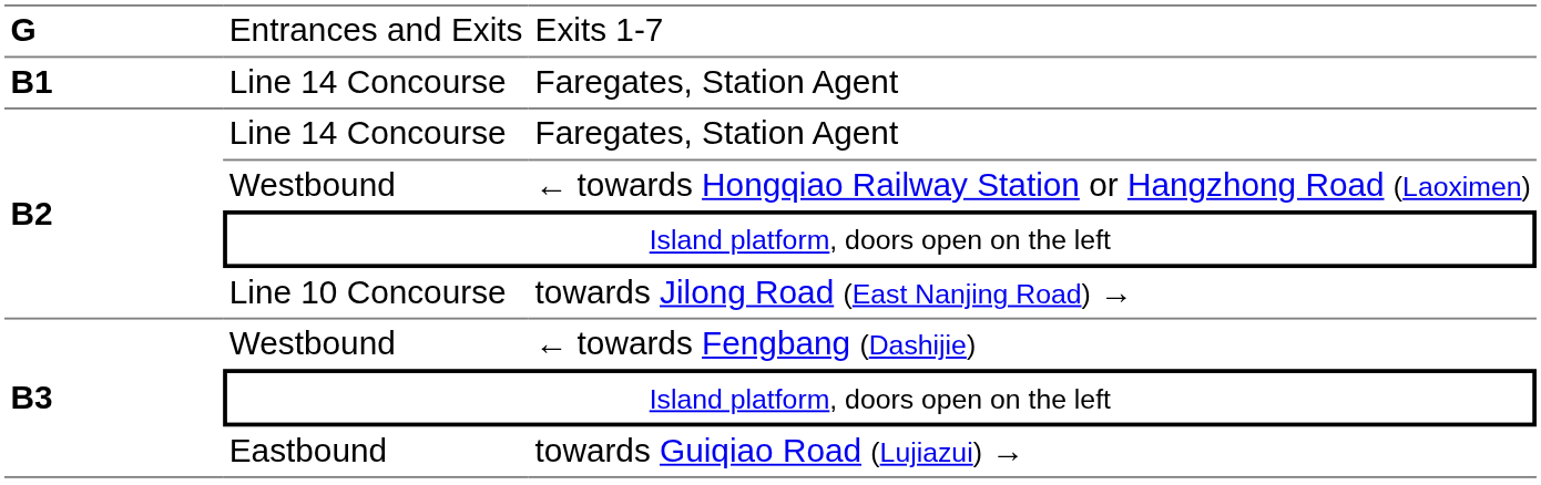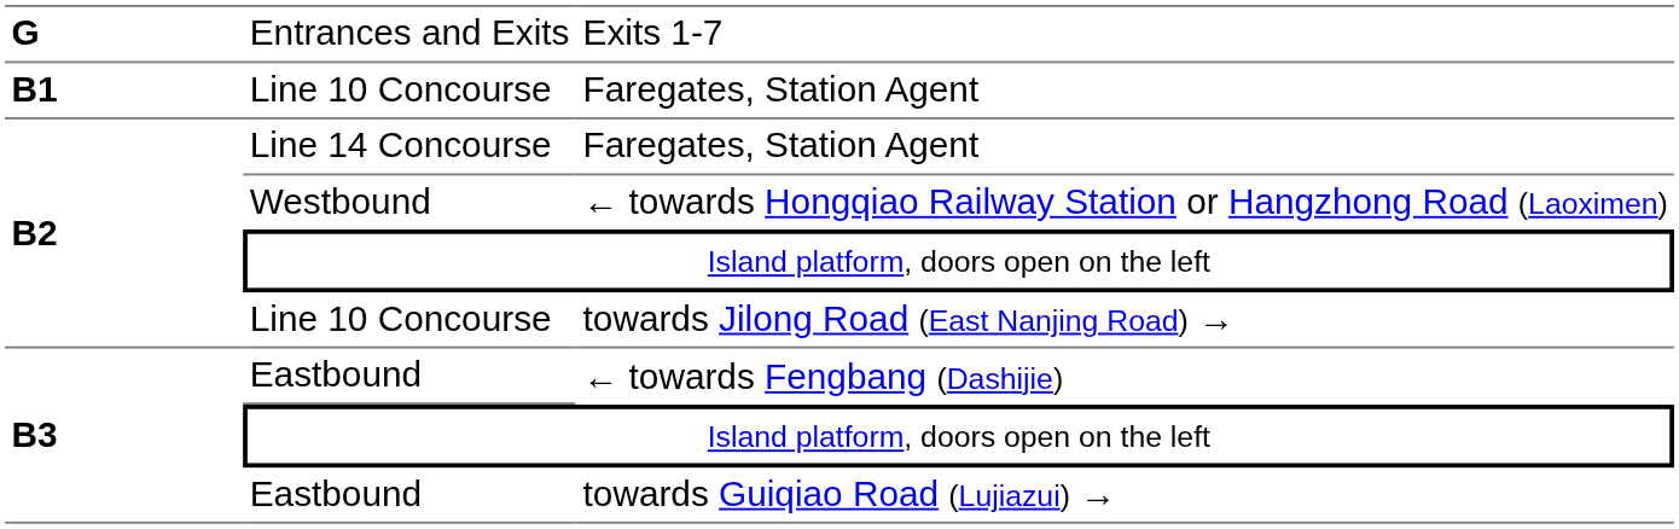B1 / Faregates, Station Agent | column 2: Line 14 Concourse -> Line 10 Concourse
← towards Fengbang (Dashijie) | column 2: Westbound -> Eastbound
